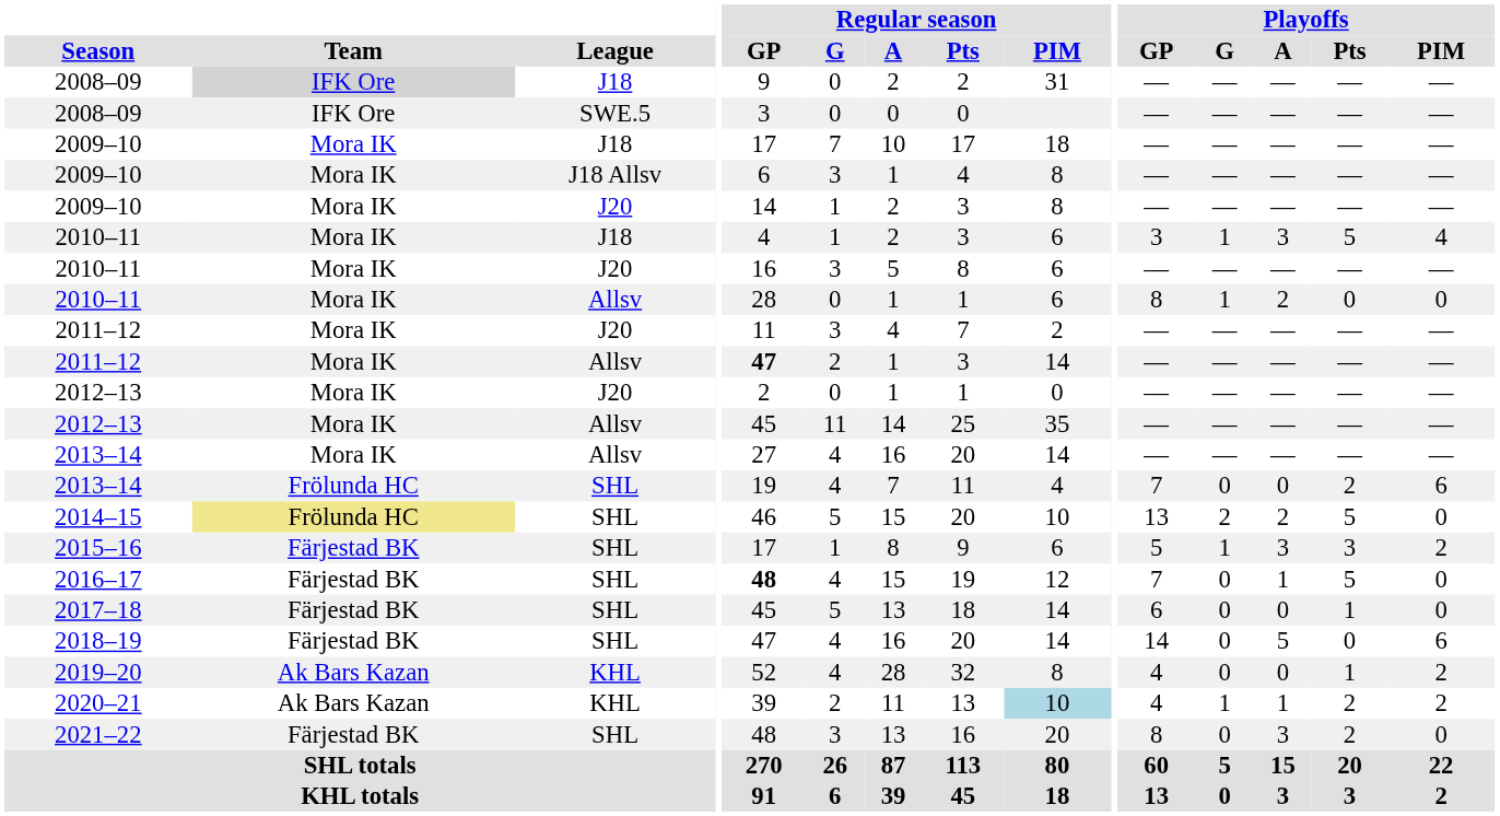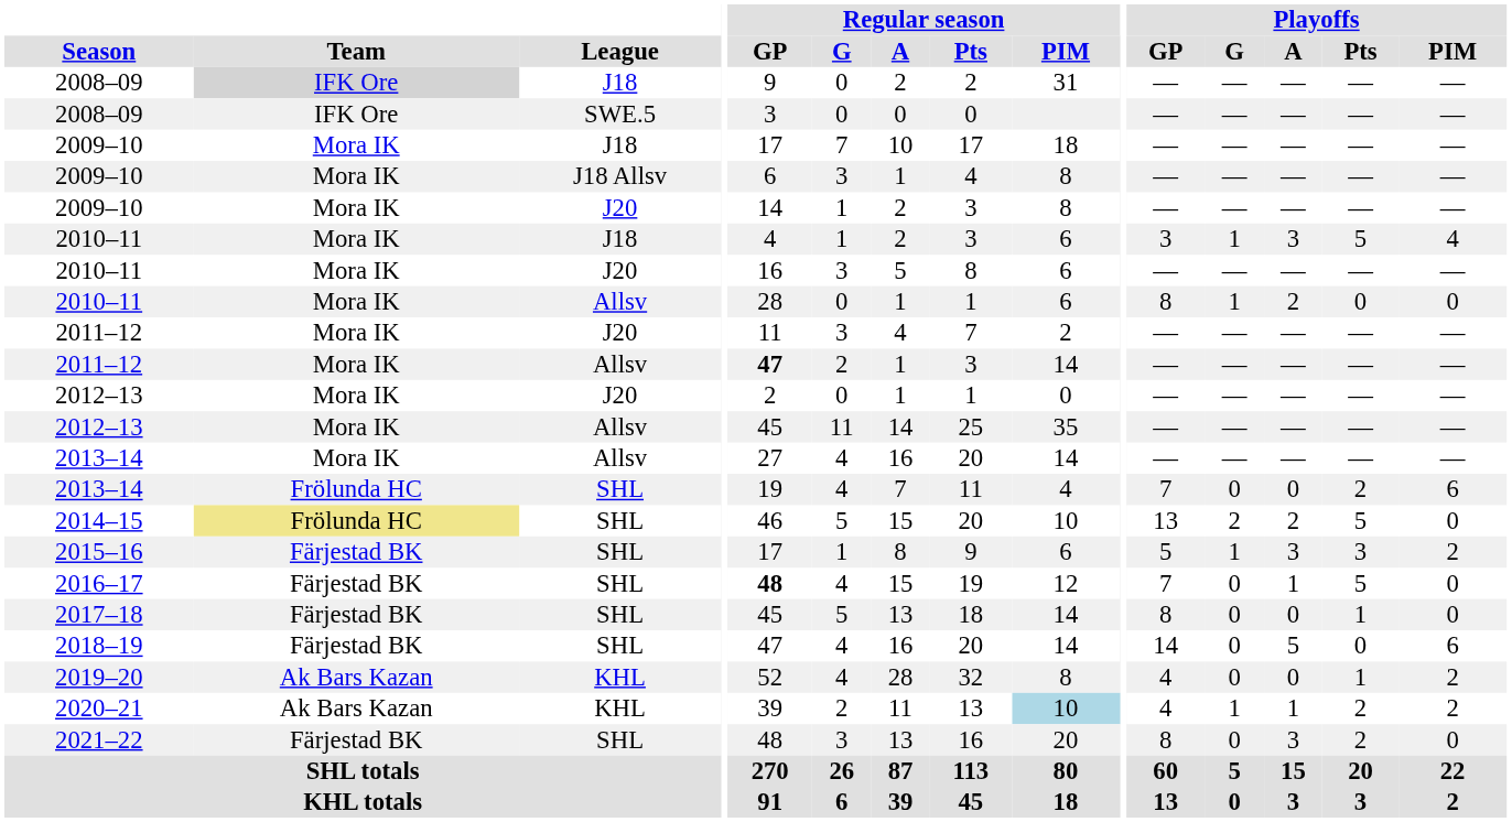2017–18 | Playoffs / GP: 6 -> 8
